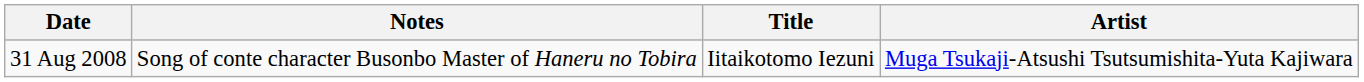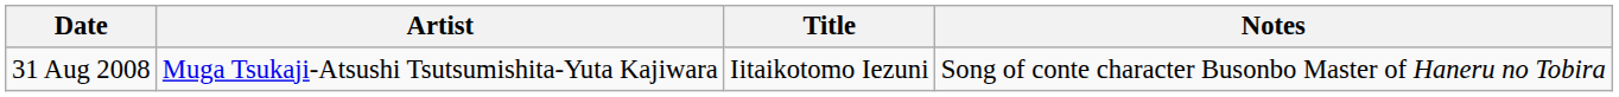columns swapped: Artist <-> Notes
